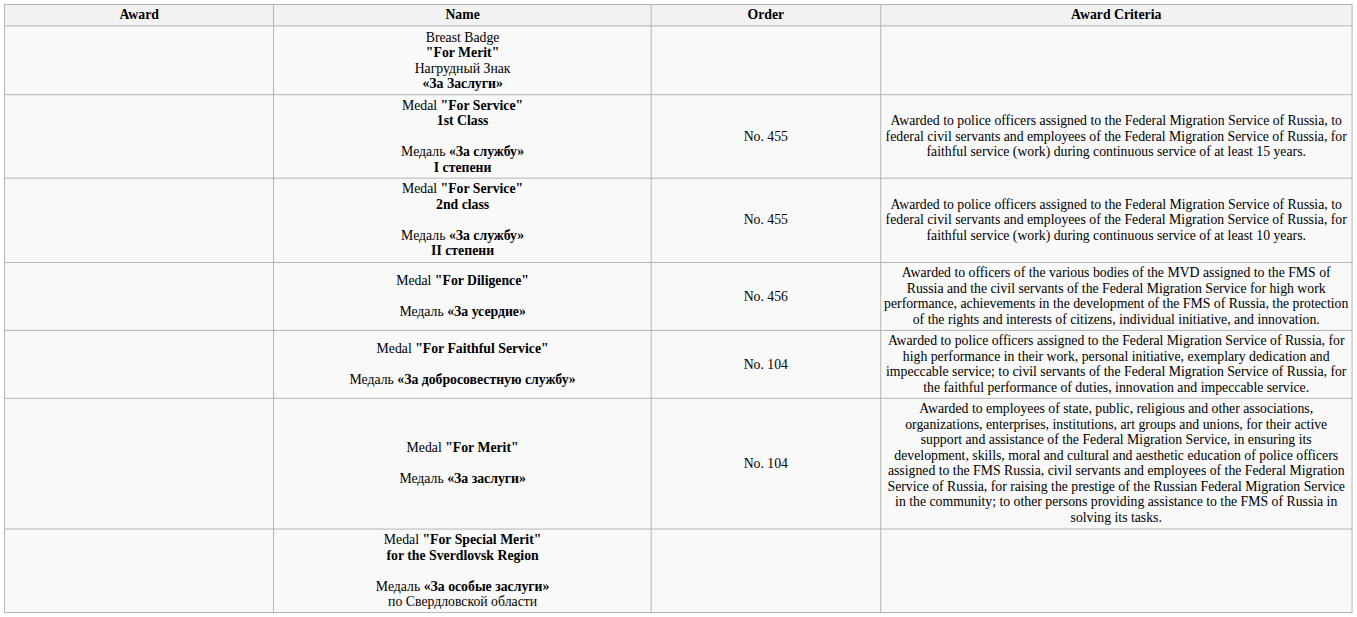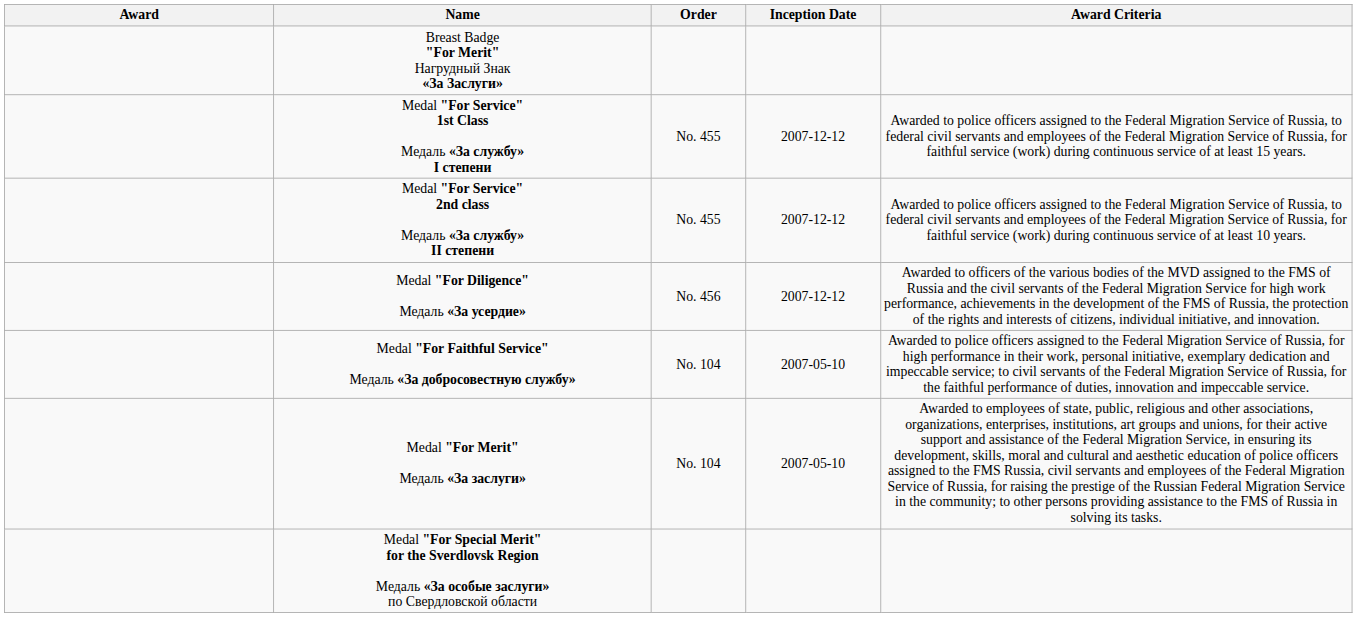+ column: Inception Date | 2007-12-12 | 2007-12-12 | 2007-12-12 | 2007-05-10 | 2007-05-10
